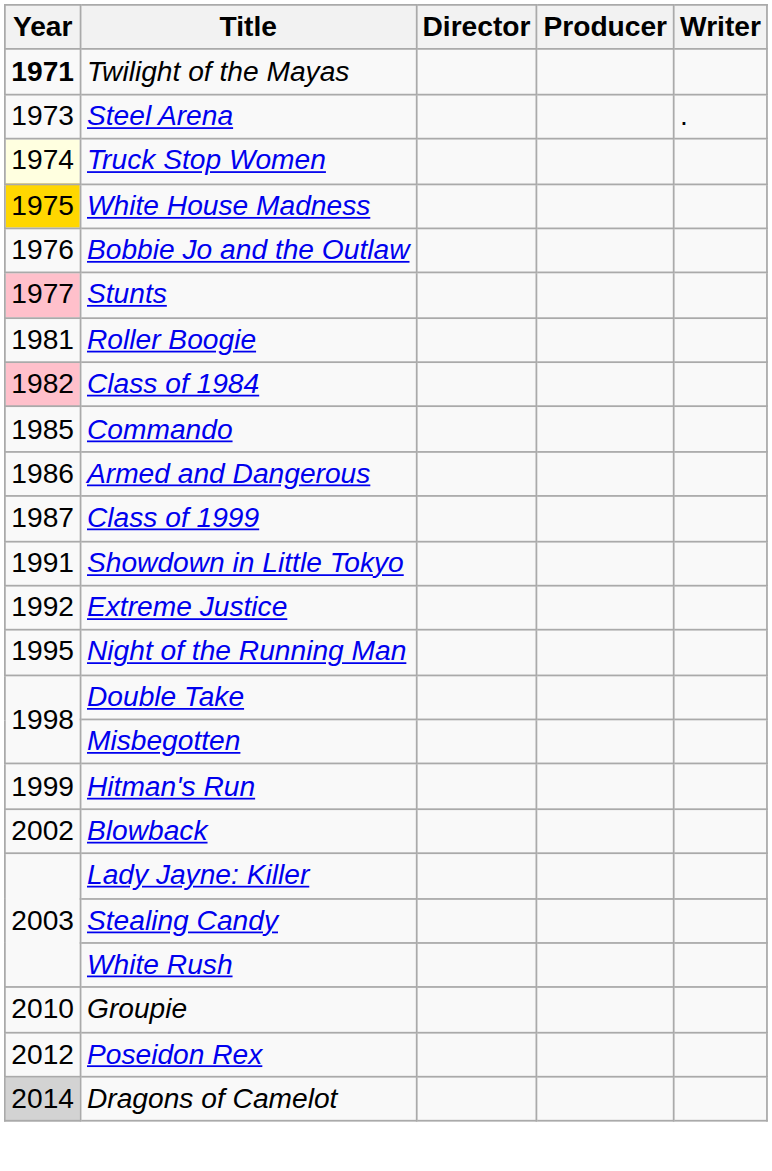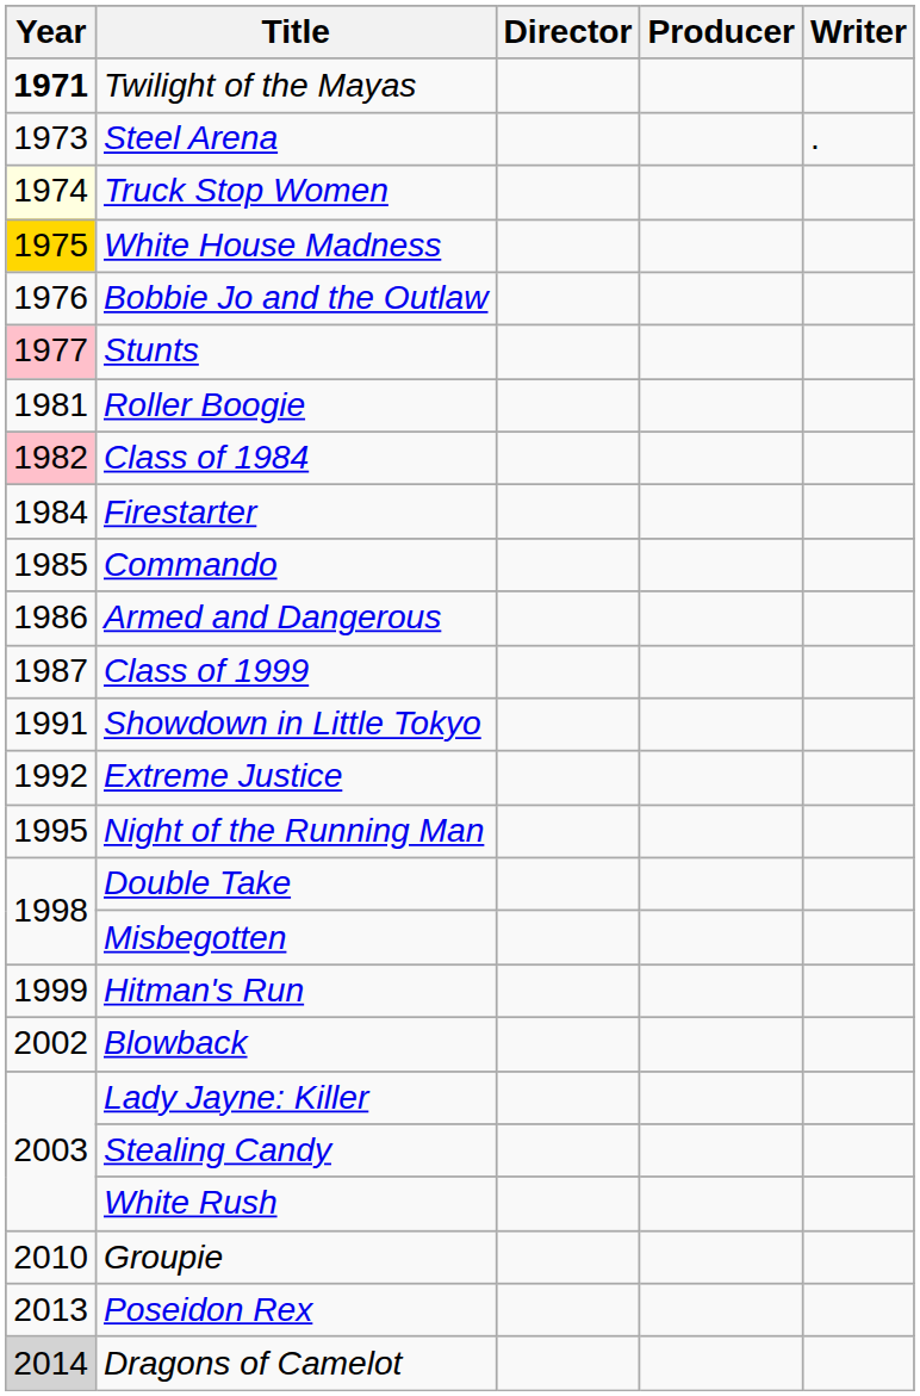+ row: 1984 | Firestarter
Poseidon Rex | Year: 2012 -> 2013
